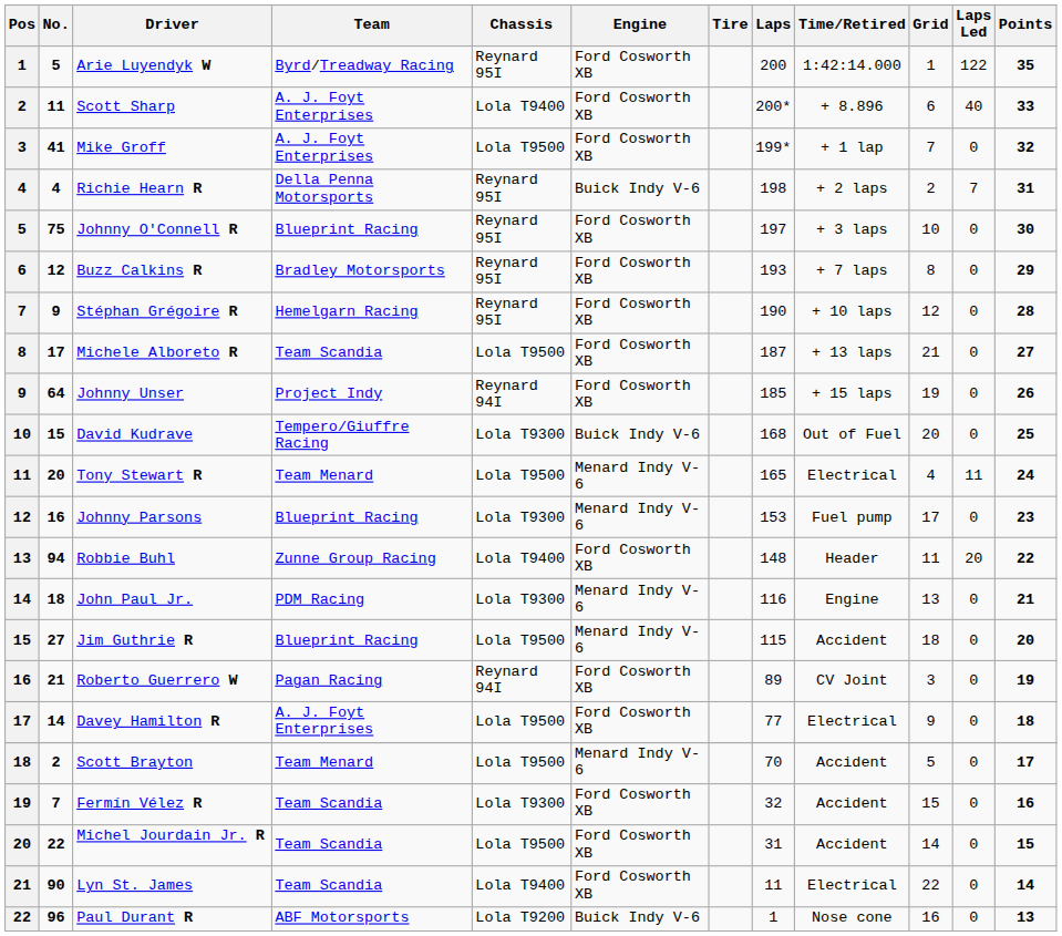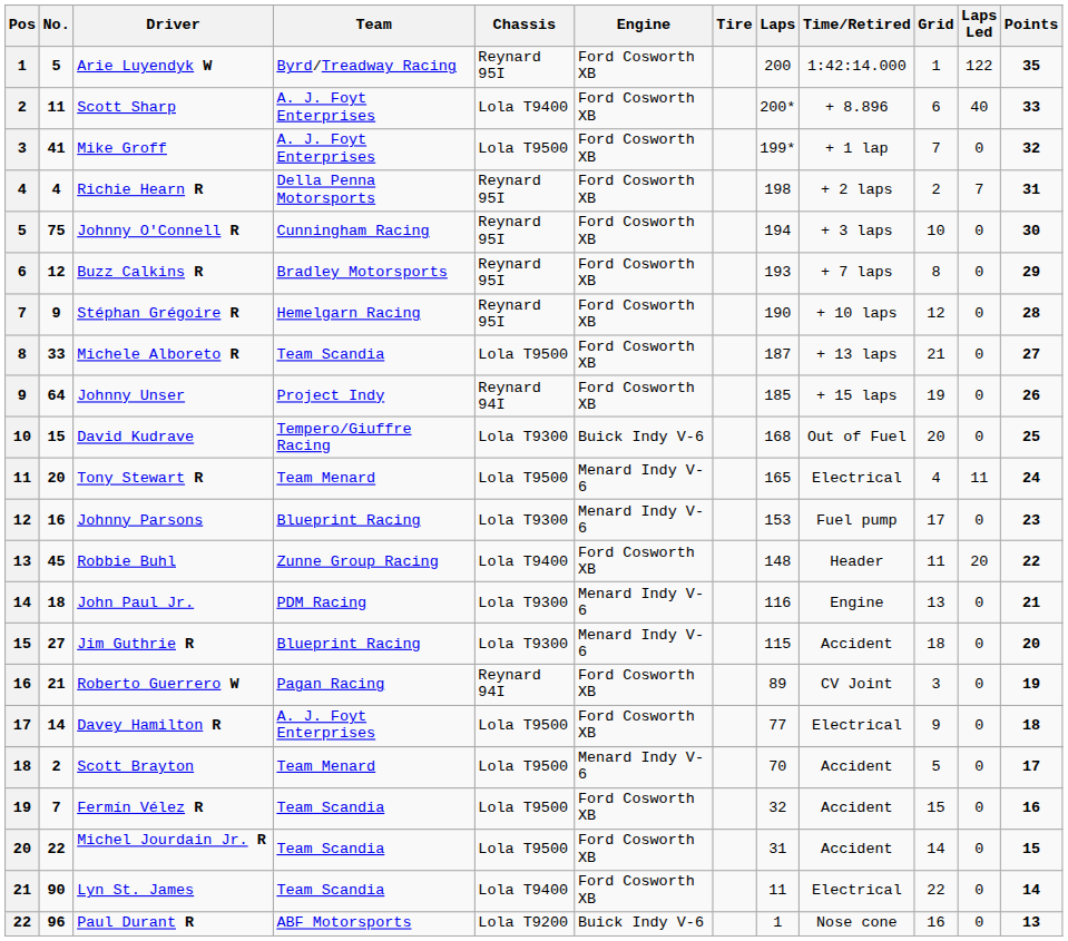Richie Hearn R | Engine: Buick Indy V-6 -> Ford Cosworth XB
Johnny O'Connell R | Team: Blueprint Racing -> Cunningham Racing
Johnny O'Connell R | Laps: 197 -> 194
Michele Alboreto R | No.: 17 -> 33
Robbie Buhl | No.: 94 -> 45
Jim Guthrie R | Chassis: Lola T9500 -> Lola T9300
Fermín Vélez R | Chassis: Lola T9300 -> Lola T9500
